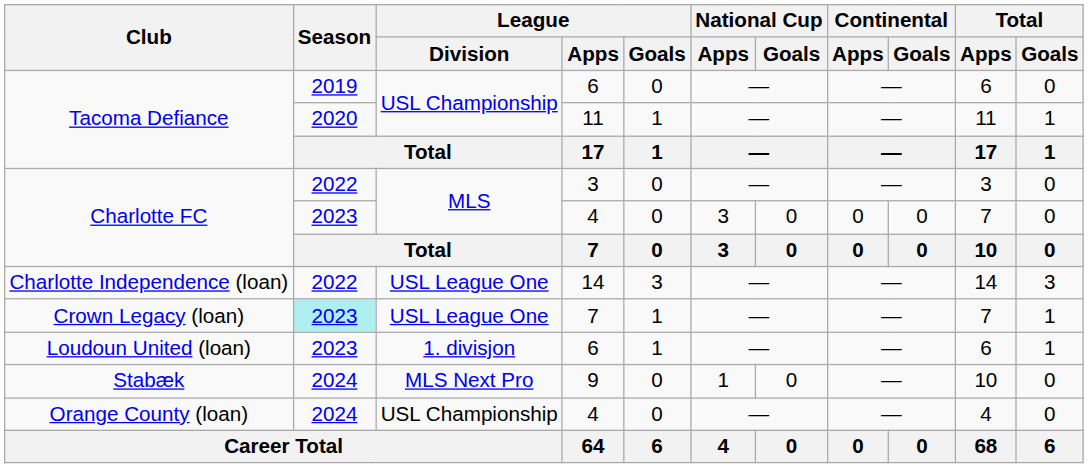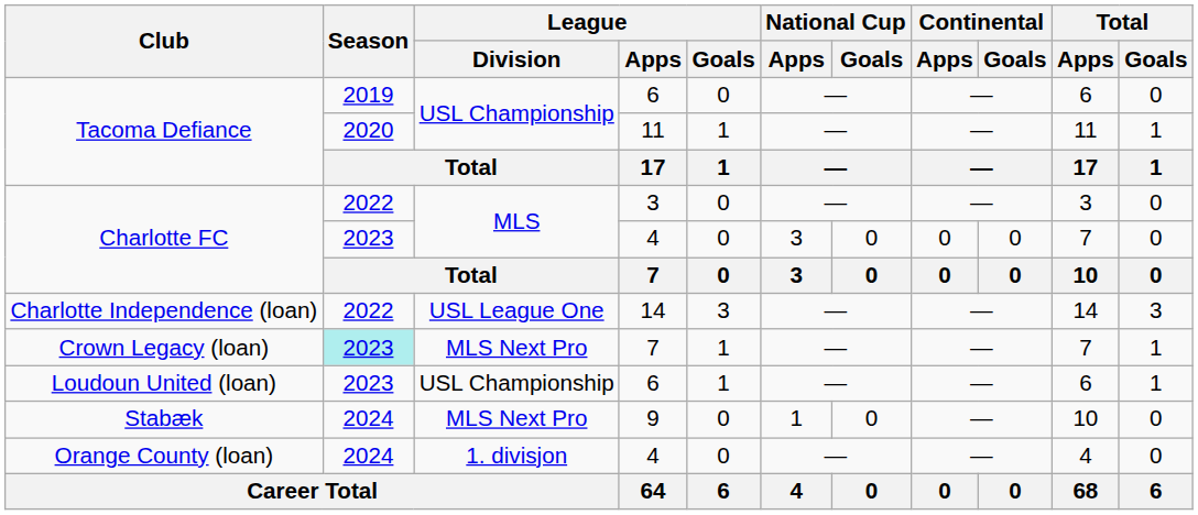Crown Legacy (loan) | League / Division: USL League One -> MLS Next Pro
Loudoun United (loan) | League / Division: 1. divisjon -> USL Championship
Orange County (loan) | League / Division: USL Championship -> 1. divisjon
